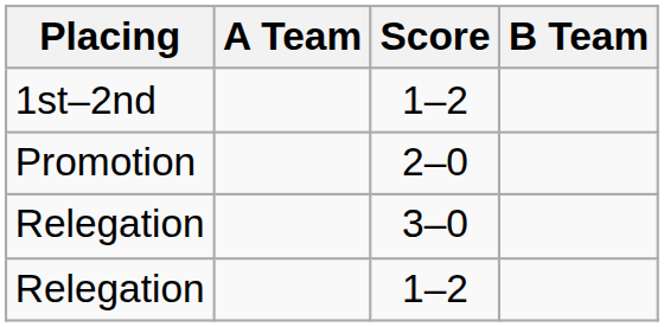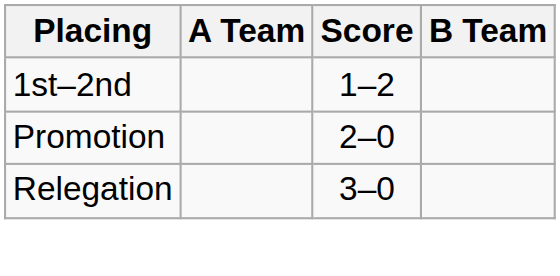- row: Relegation | 1–2
